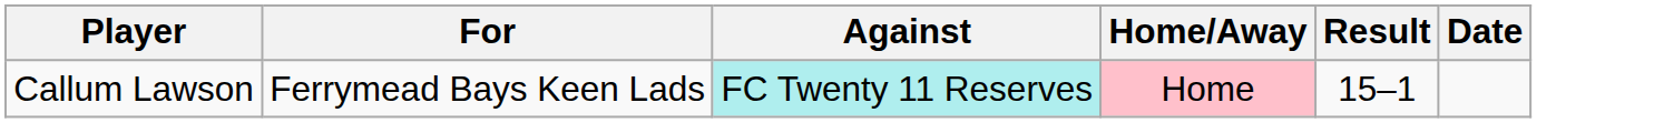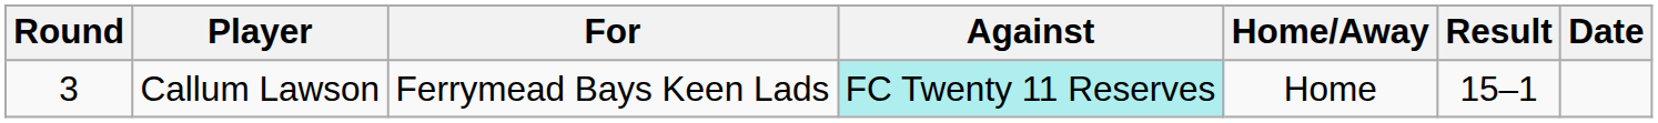+ column: Round | 3
Callum Lawson | Home/Away: pink background -> no background
